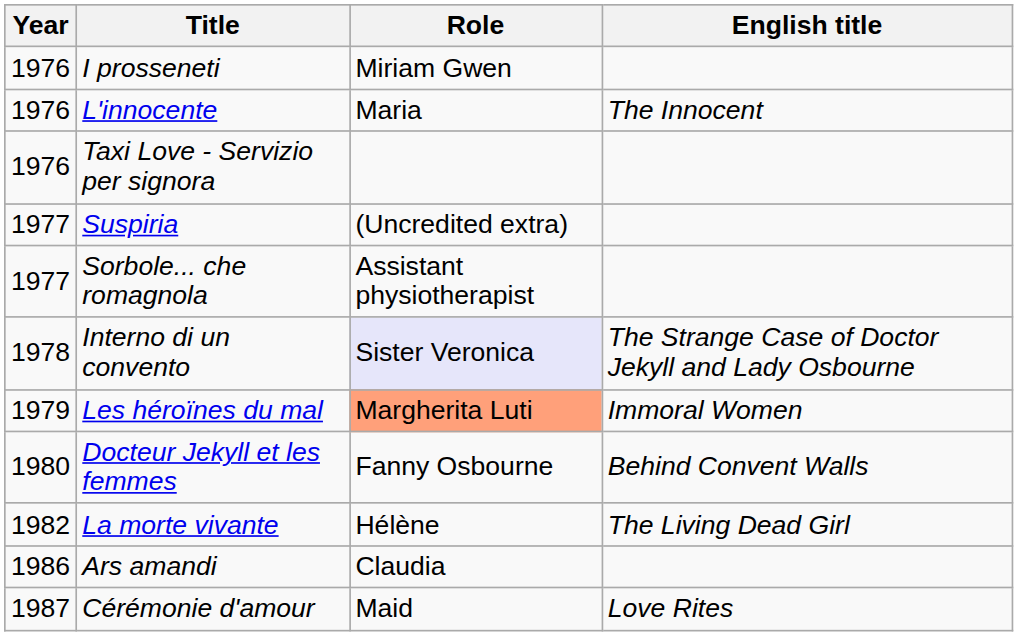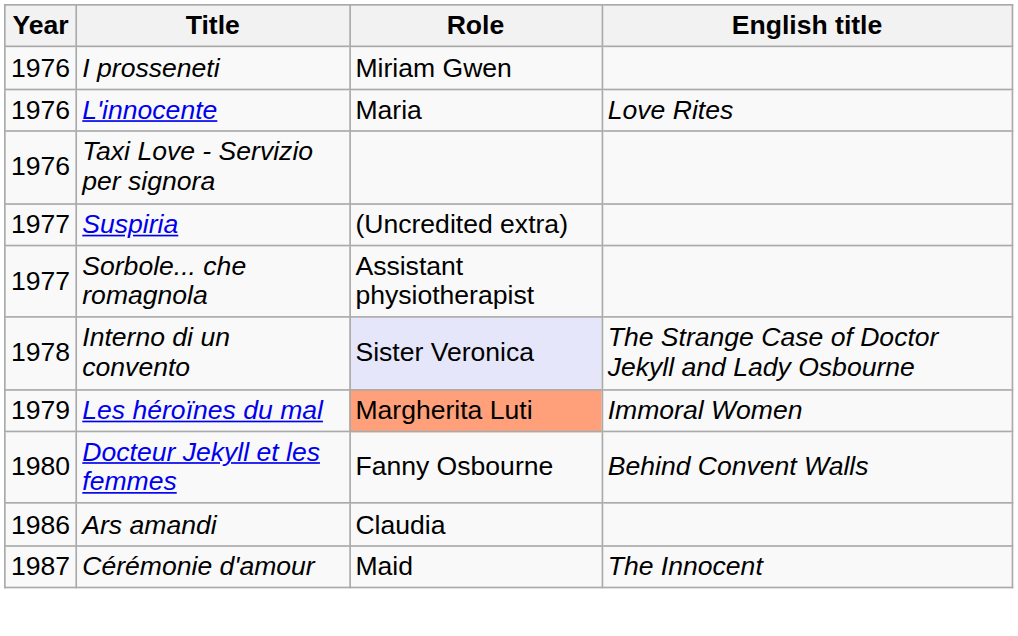L'innocente | English title: The Innocent -> Love Rites
- row: 1982 | La morte vivante | Hélène | The Living Dead Girl
Cérémonie d'amour | English title: Love Rites -> The Innocent
